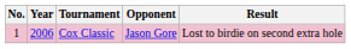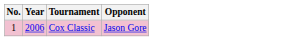- column: Result | Lost to birdie on second extra hole
